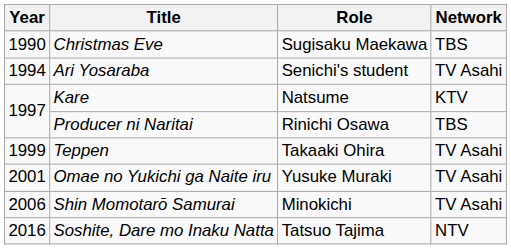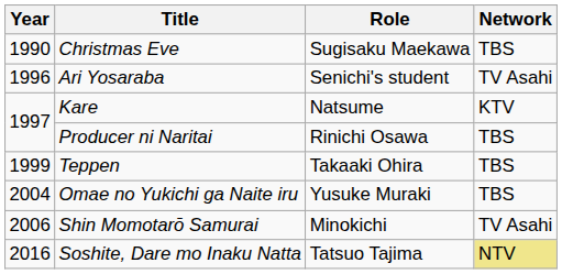Ari Yosaraba | Year: 1994 -> 1996
Teppen | Network: TV Asahi -> TBS
Omae no Yukichi ga Naite iru | Year: 2001 -> 2004
Omae no Yukichi ga Naite iru | Network: TV Asahi -> TBS
Soshite, Dare mo Inaku Natta | Network: no background -> khaki background
